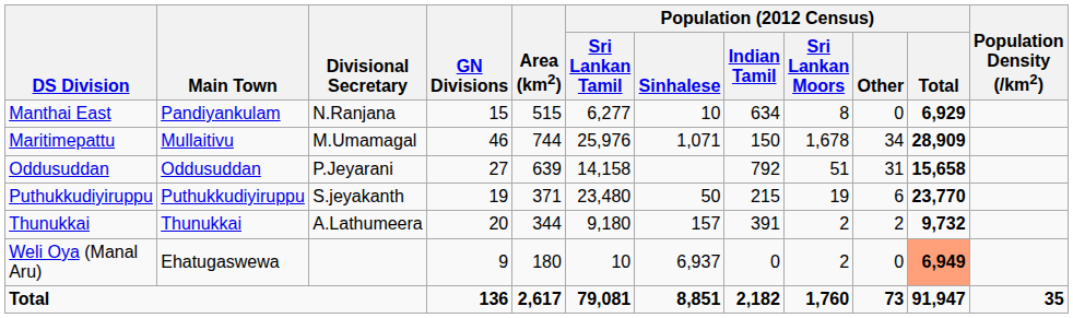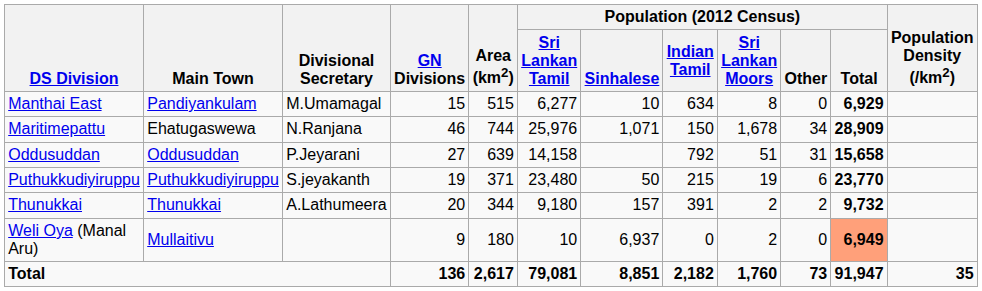Manthai East | Divisional Secretary: N.Ranjana -> M.Umamagal
Maritimepattu | Main Town: Mullaitivu -> Ehatugaswewa
Maritimepattu | Divisional Secretary: M.Umamagal -> N.Ranjana
Weli Oya (Manal Aru) | Main Town: Ehatugaswewa -> Mullaitivu
